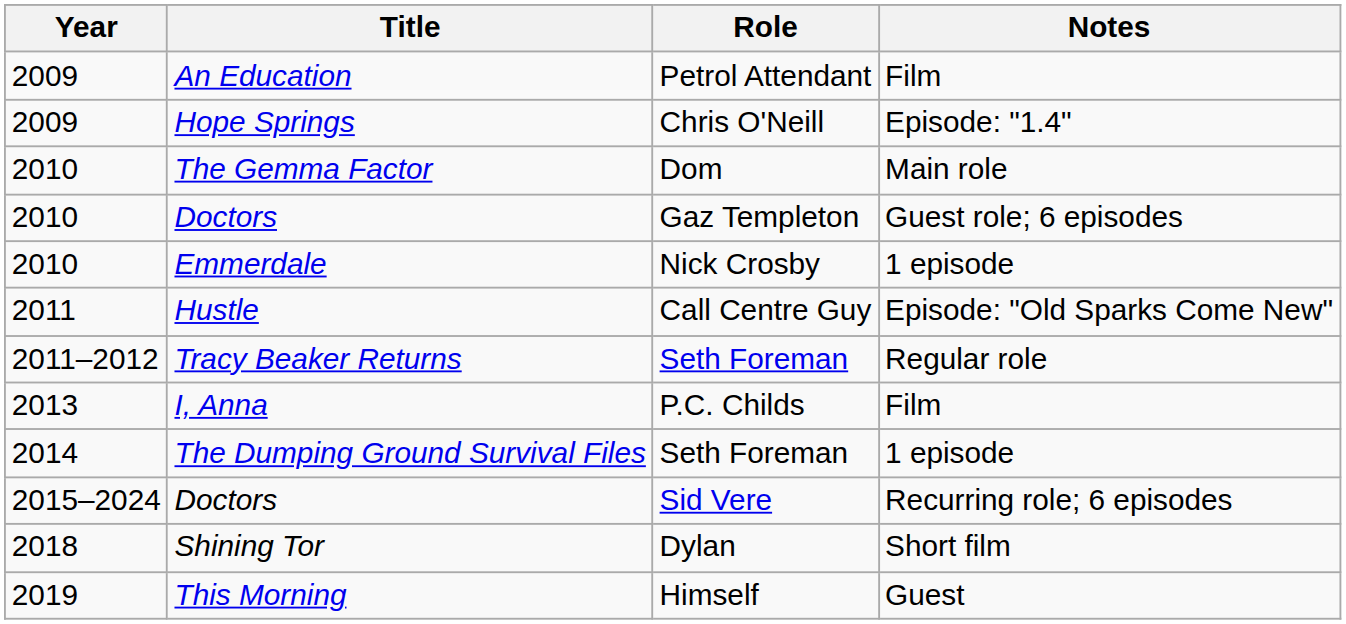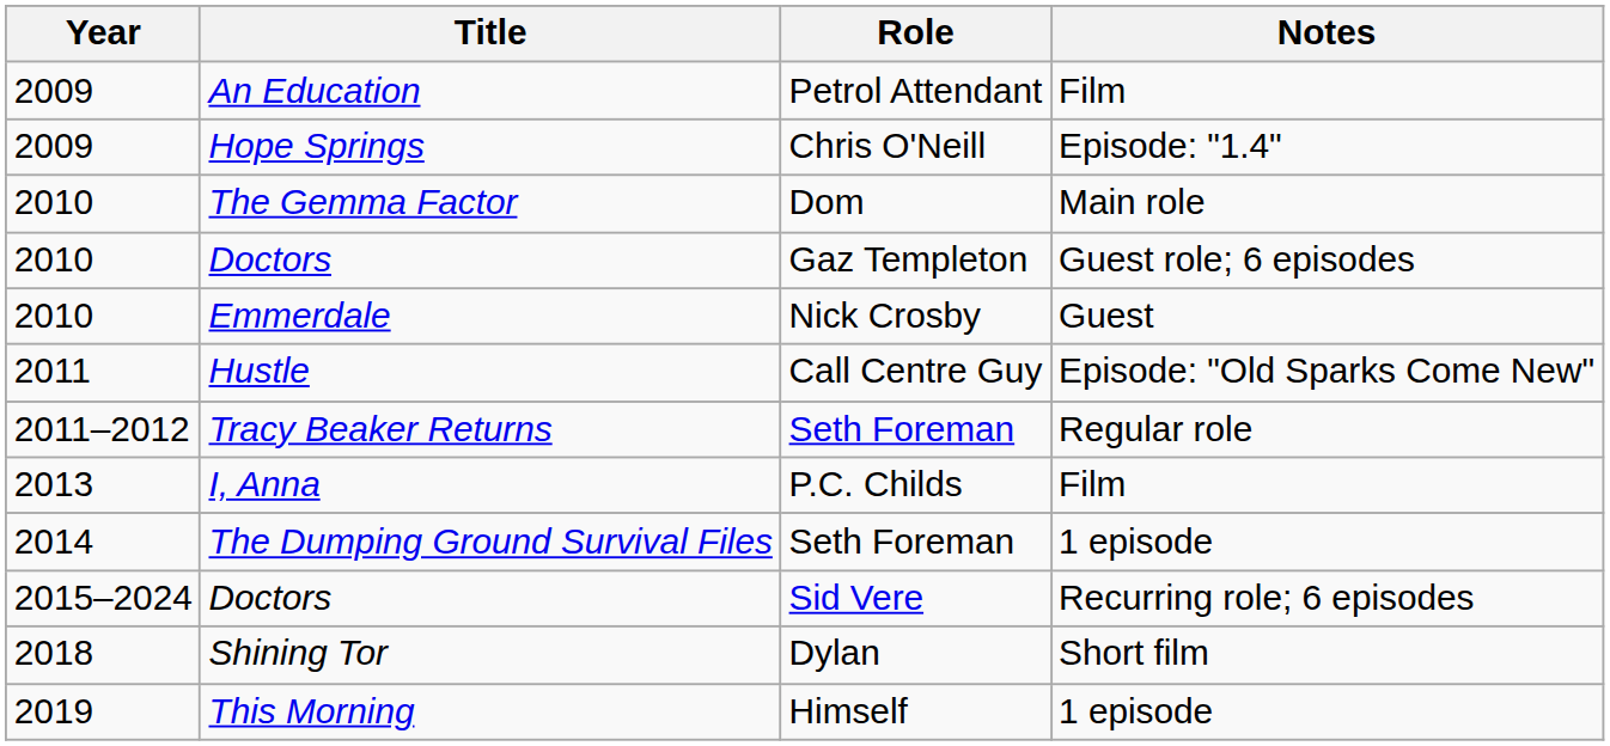Emmerdale | Notes: 1 episode -> Guest
This Morning | Notes: Guest -> 1 episode
